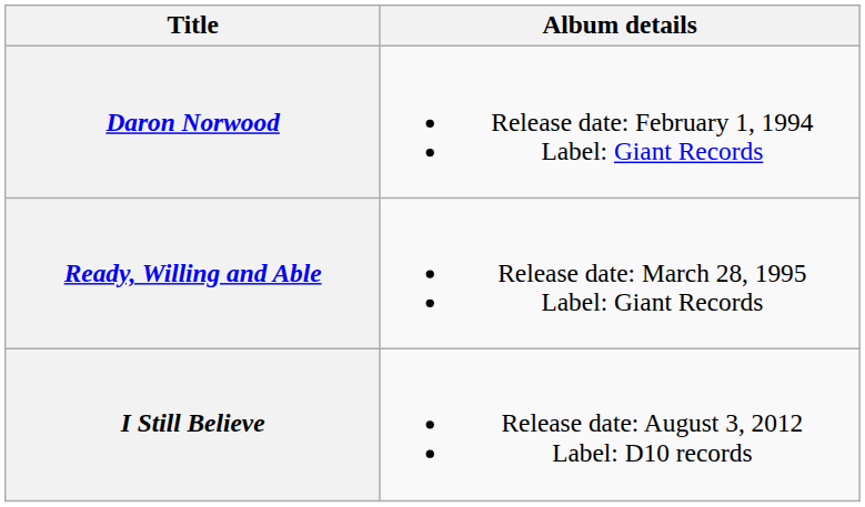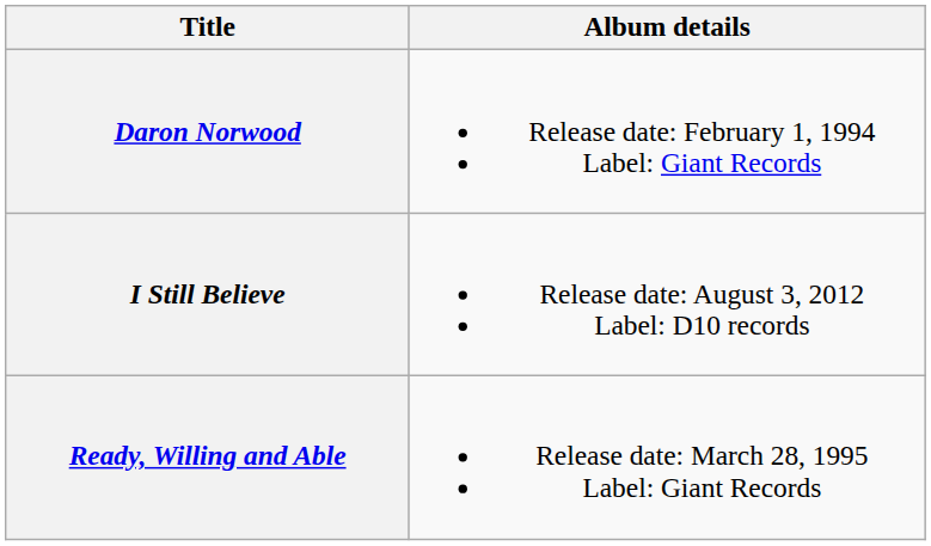rows swapped: Ready, Willing and Able <-> I Still Believe
